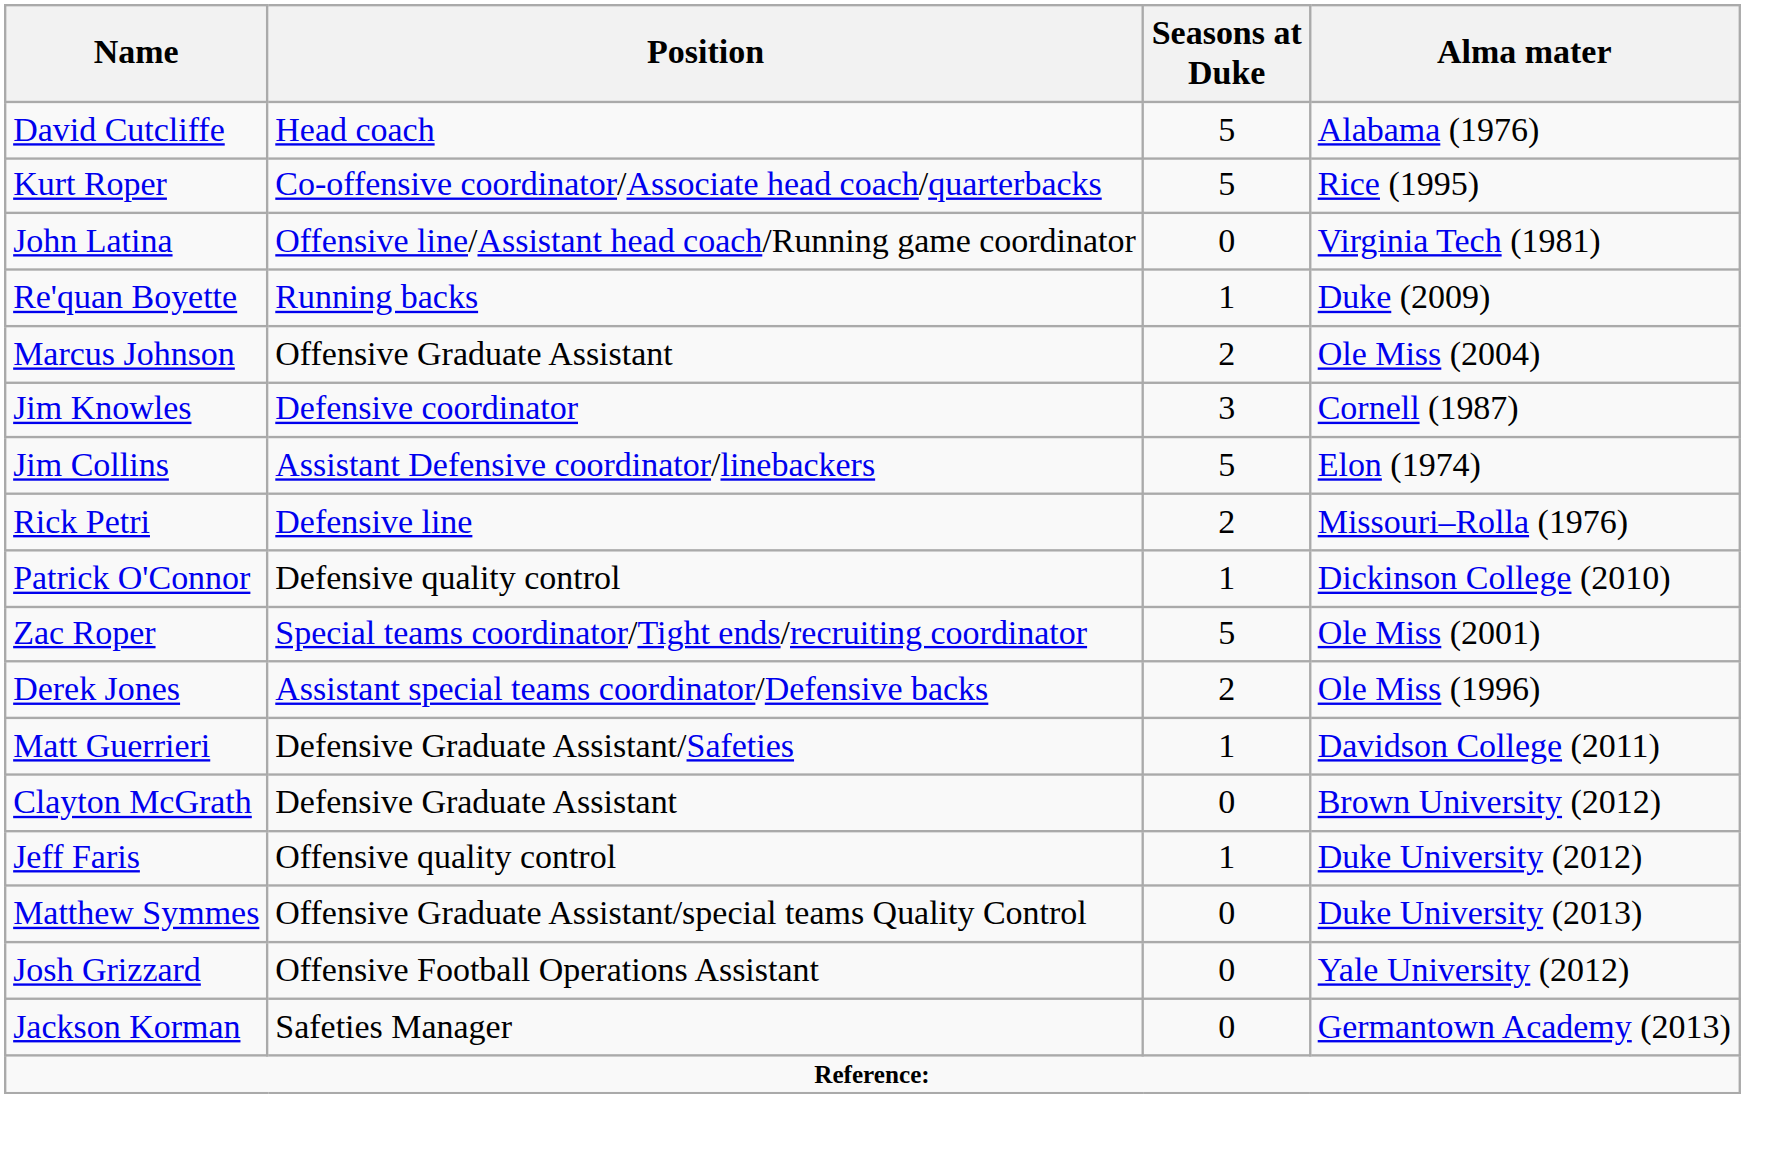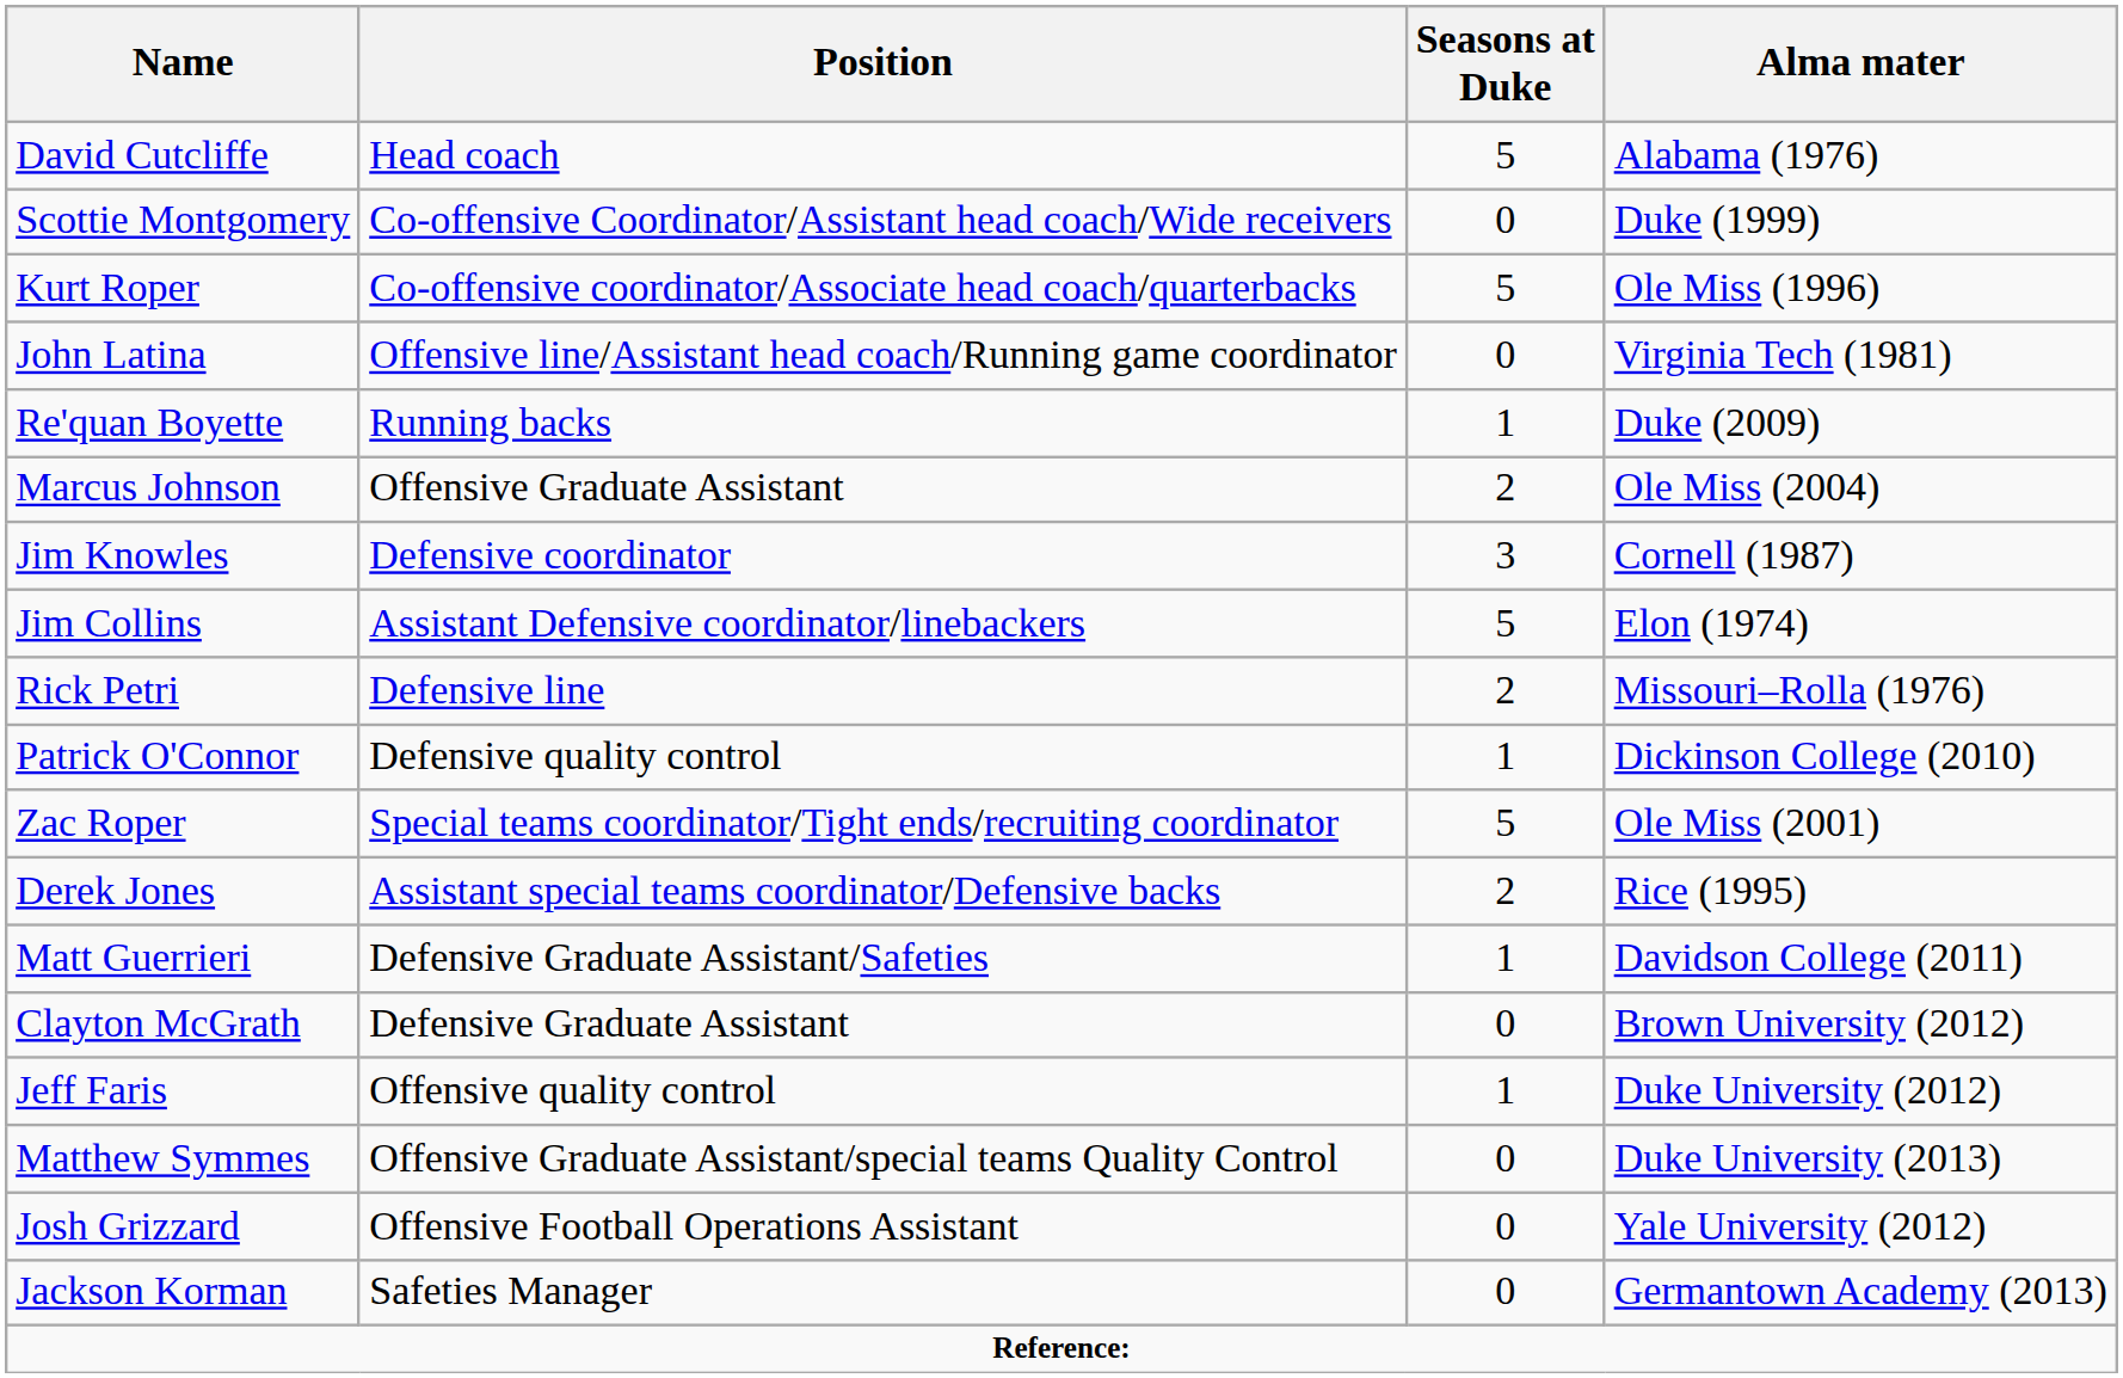+ row: Scottie Montgomery | Co-offensive Coordinator/Assistant head coach/Wide receivers | 0 | Duke (1999)
Kurt Roper | Alma mater: Rice (1995) -> Ole Miss (1996)
Derek Jones | Alma mater: Ole Miss (1996) -> Rice (1995)
